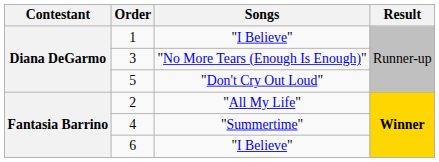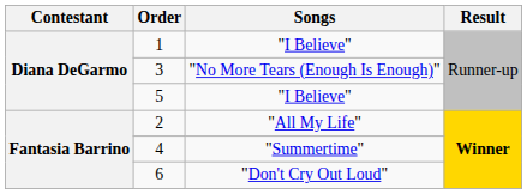5 | Songs: "Don't Cry Out Loud" -> "I Believe"
6 | Songs: "I Believe" -> "Don't Cry Out Loud"
